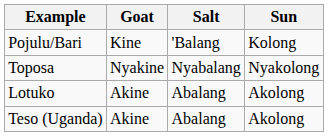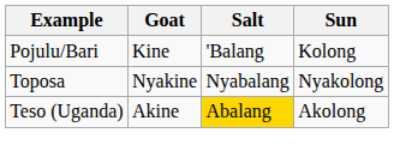- row: Lotuko | Akine | Abalang | Akolong
Teso (Uganda) | Salt: no background -> gold background
